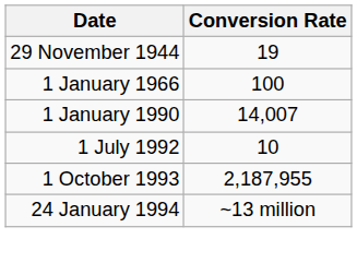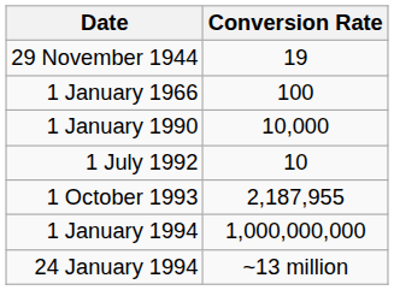1 January 1990 | Conversion Rate: 14,007 -> 10,000
+ row: 1 January 1994 | 1,000,000,000
